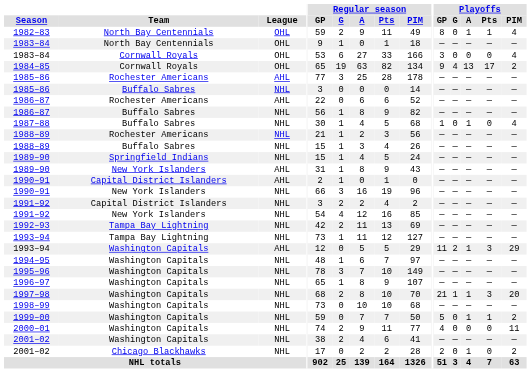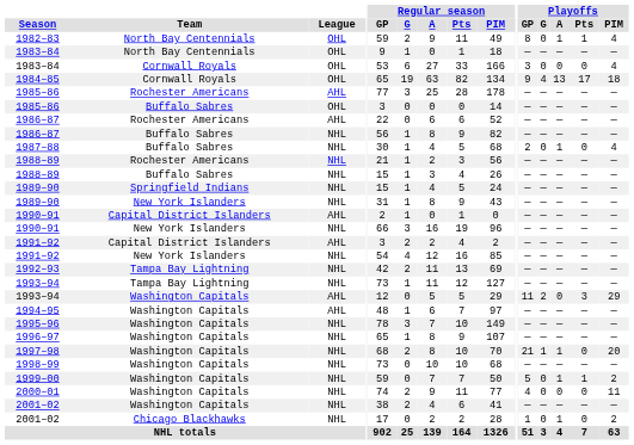1984–85 | Playoffs / PIM: 2 -> 18
1985–86 / Buffalo Sabres | League: NHL -> OHL
1987–88 | Playoffs / GP: 1 -> 2
1989–90 / New York Islanders | League: AHL -> NHL
1991–92 / Capital District Islanders | League: NHL -> AHL
1993–94 / Washington Capitals | Playoffs / A: 1 -> 0
1994–95 | League: NHL -> AHL
1997–98 | Playoffs / Pts: 3 -> 0
2001–02 / Chicago Blackhawks | Playoffs / GP: 2 -> 1
